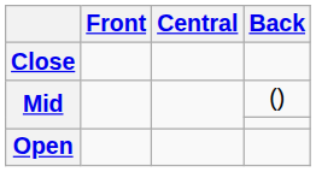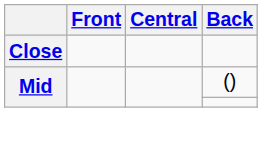- row: Open
